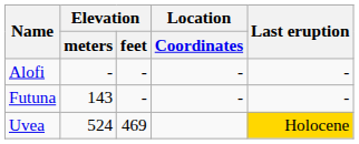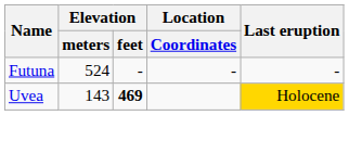- row: Alofi | - | - | - | -
Futuna | Elevation / meters: 143 -> 524
Uvea | Elevation / meters: 524 -> 143
Uvea | Elevation / feet: normal -> bold
